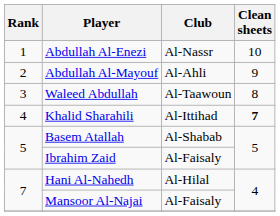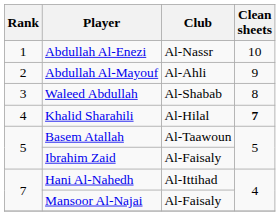Waleed Abdullah | Club: Al-Taawoun -> Al-Shabab
Khalid Sharahili | Club: Al-Ittihad -> Al-Hilal
Basem Atallah | Club: Al-Shabab -> Al-Taawoun
Hani Al-Nahedh | Club: Al-Hilal -> Al-Ittihad
